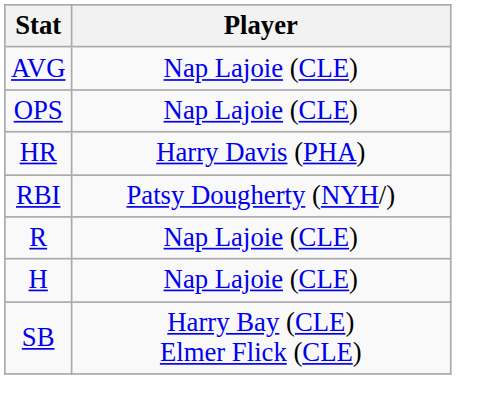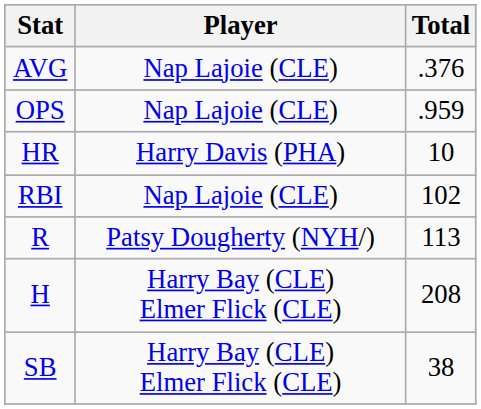+ column: Total | .376 | .959 | 10 | 102 | 113 | 208 | 38
RBI | Player: Patsy Dougherty (NYH/) -> Nap Lajoie (CLE)
R | Player: Nap Lajoie (CLE) -> Patsy Dougherty (NYH/)
H | Player: Nap Lajoie (CLE) -> Harry Bay (CLE) Elmer Flick (CLE)
